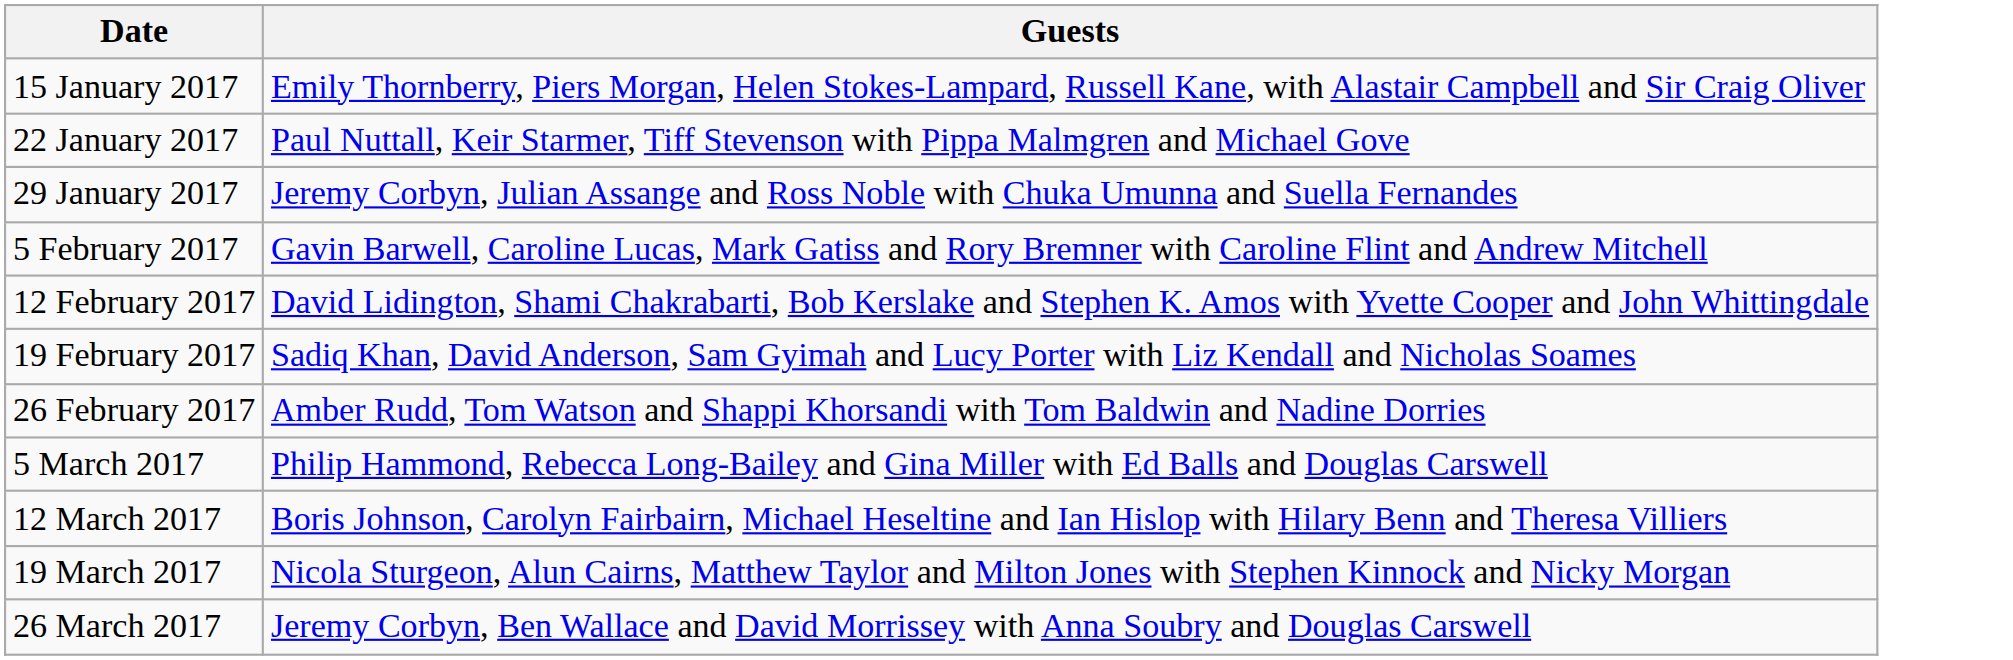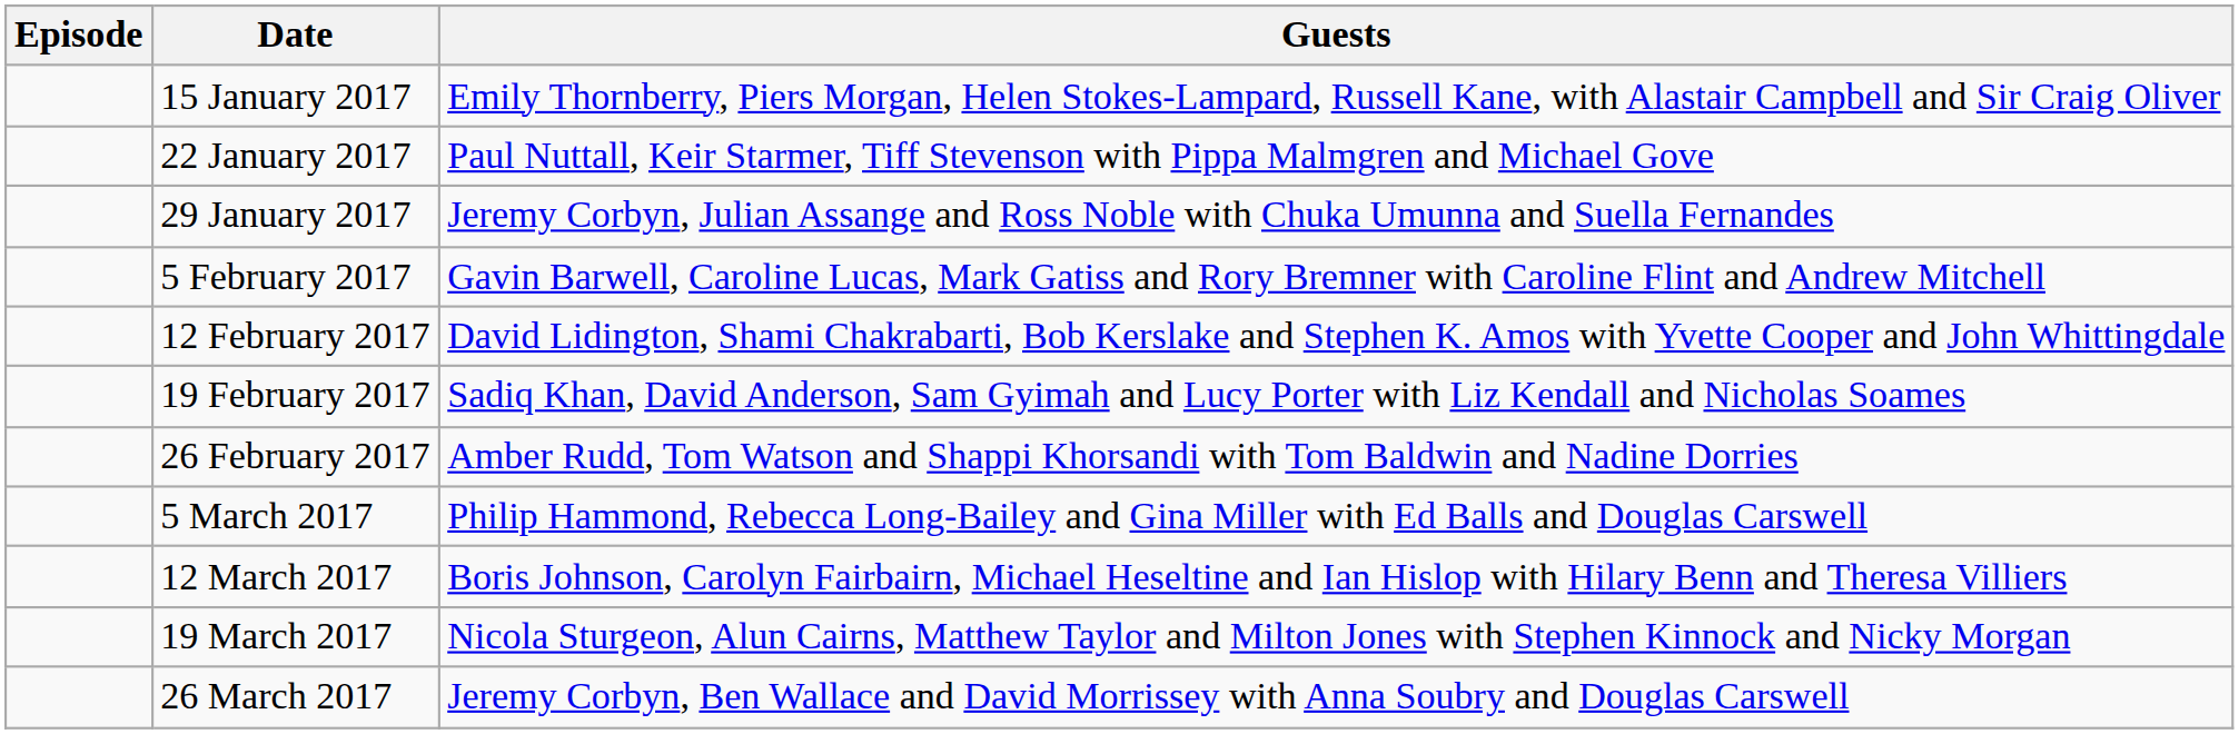+ column: Episode
